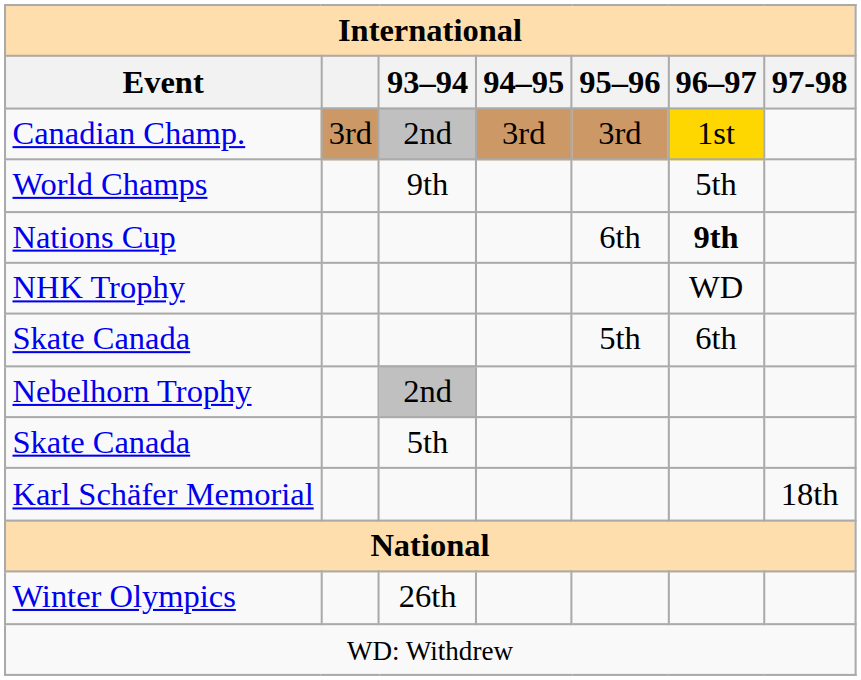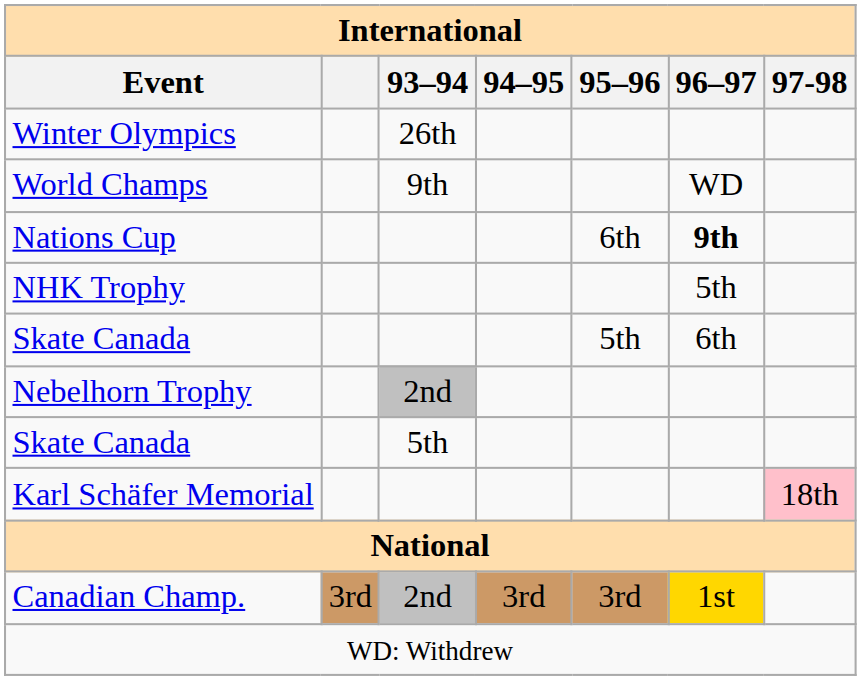rows swapped: Winter Olympics <-> Canadian Champ.
World Champs | 96–97: 5th -> WD
NHK Trophy | 96–97: WD -> 5th
Karl Schäfer Memorial | 97-98: no background -> pink background
